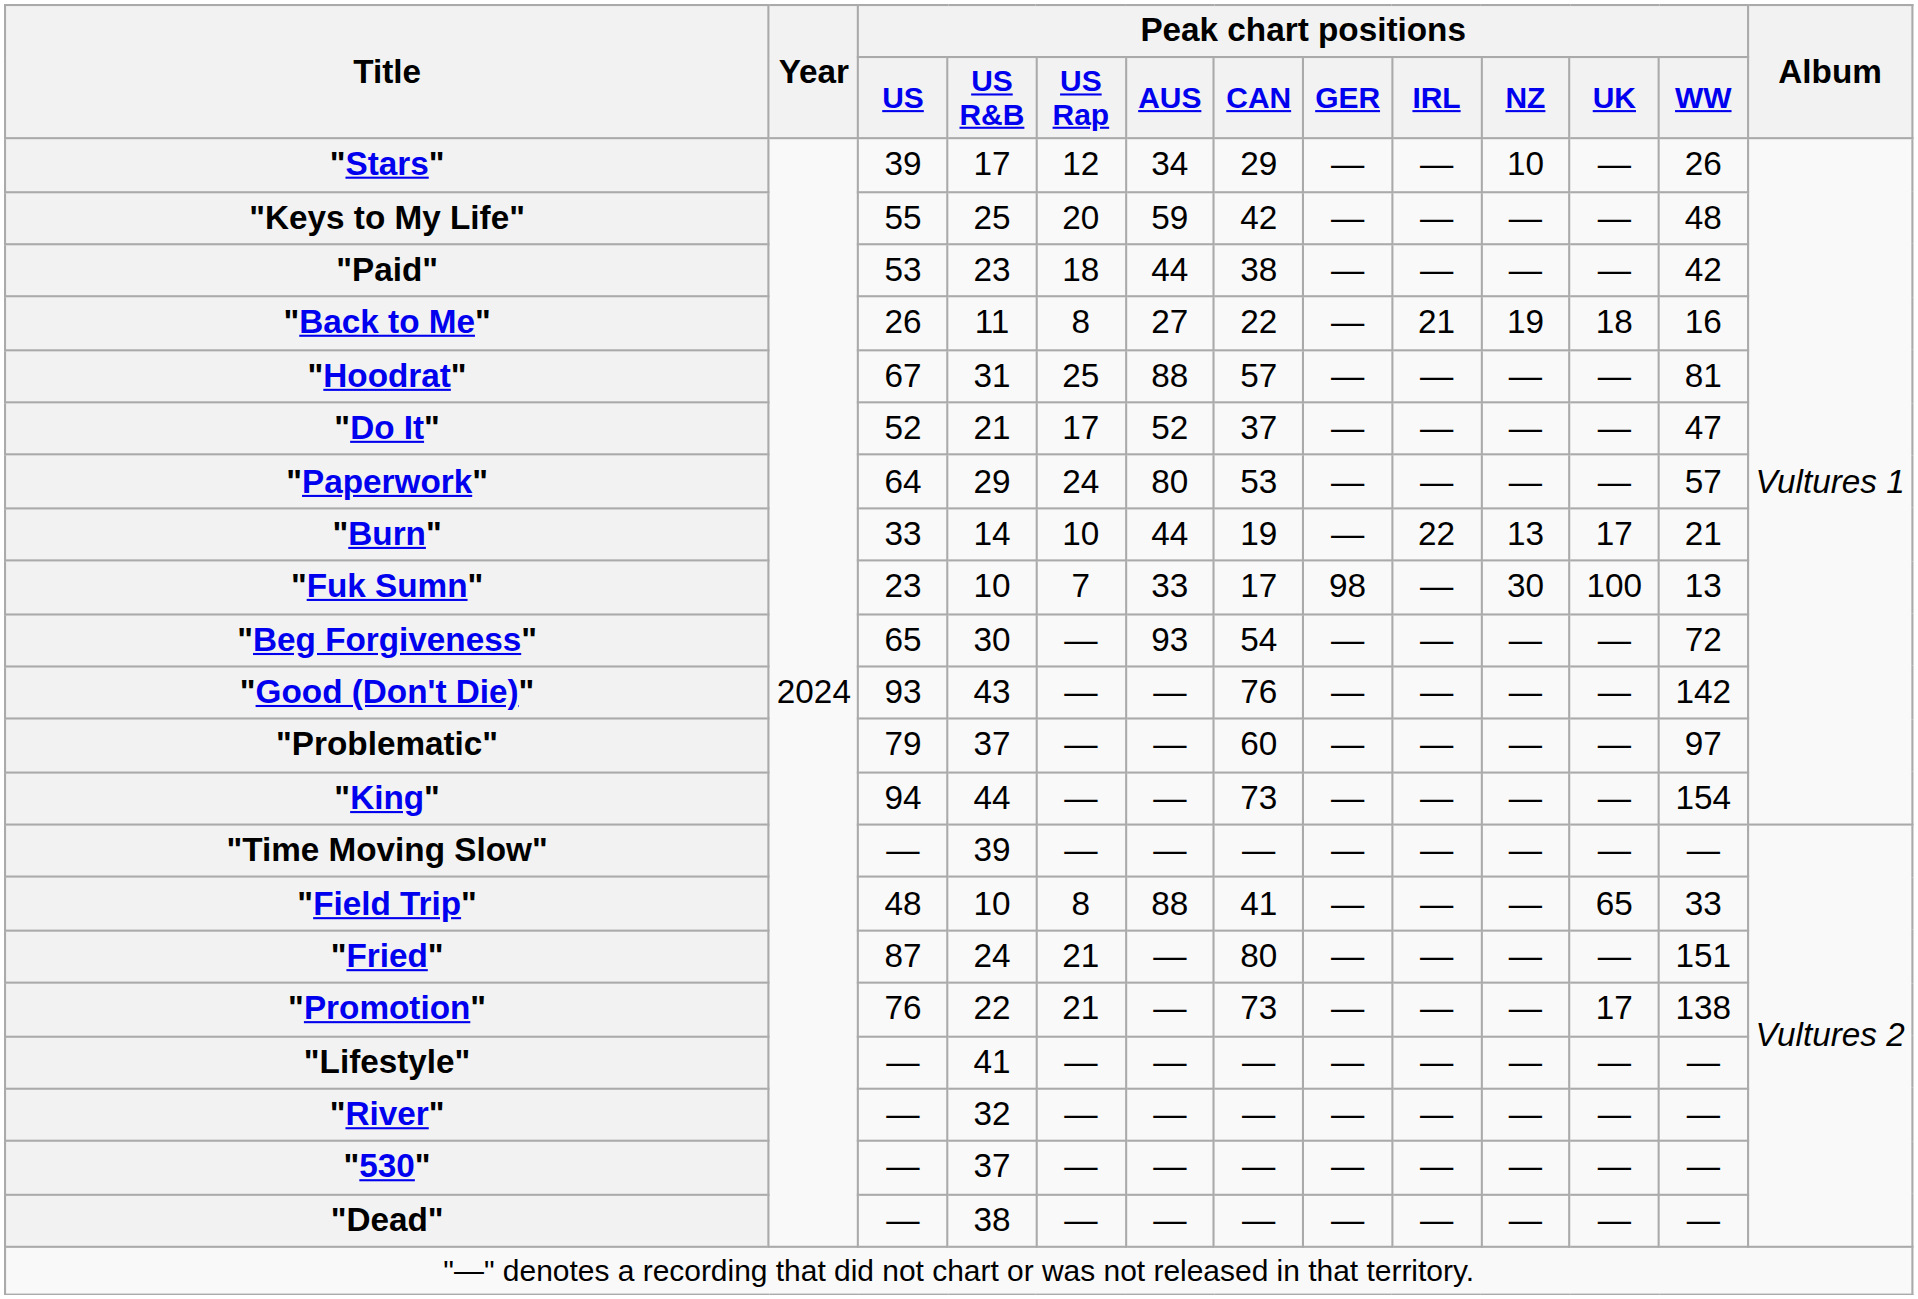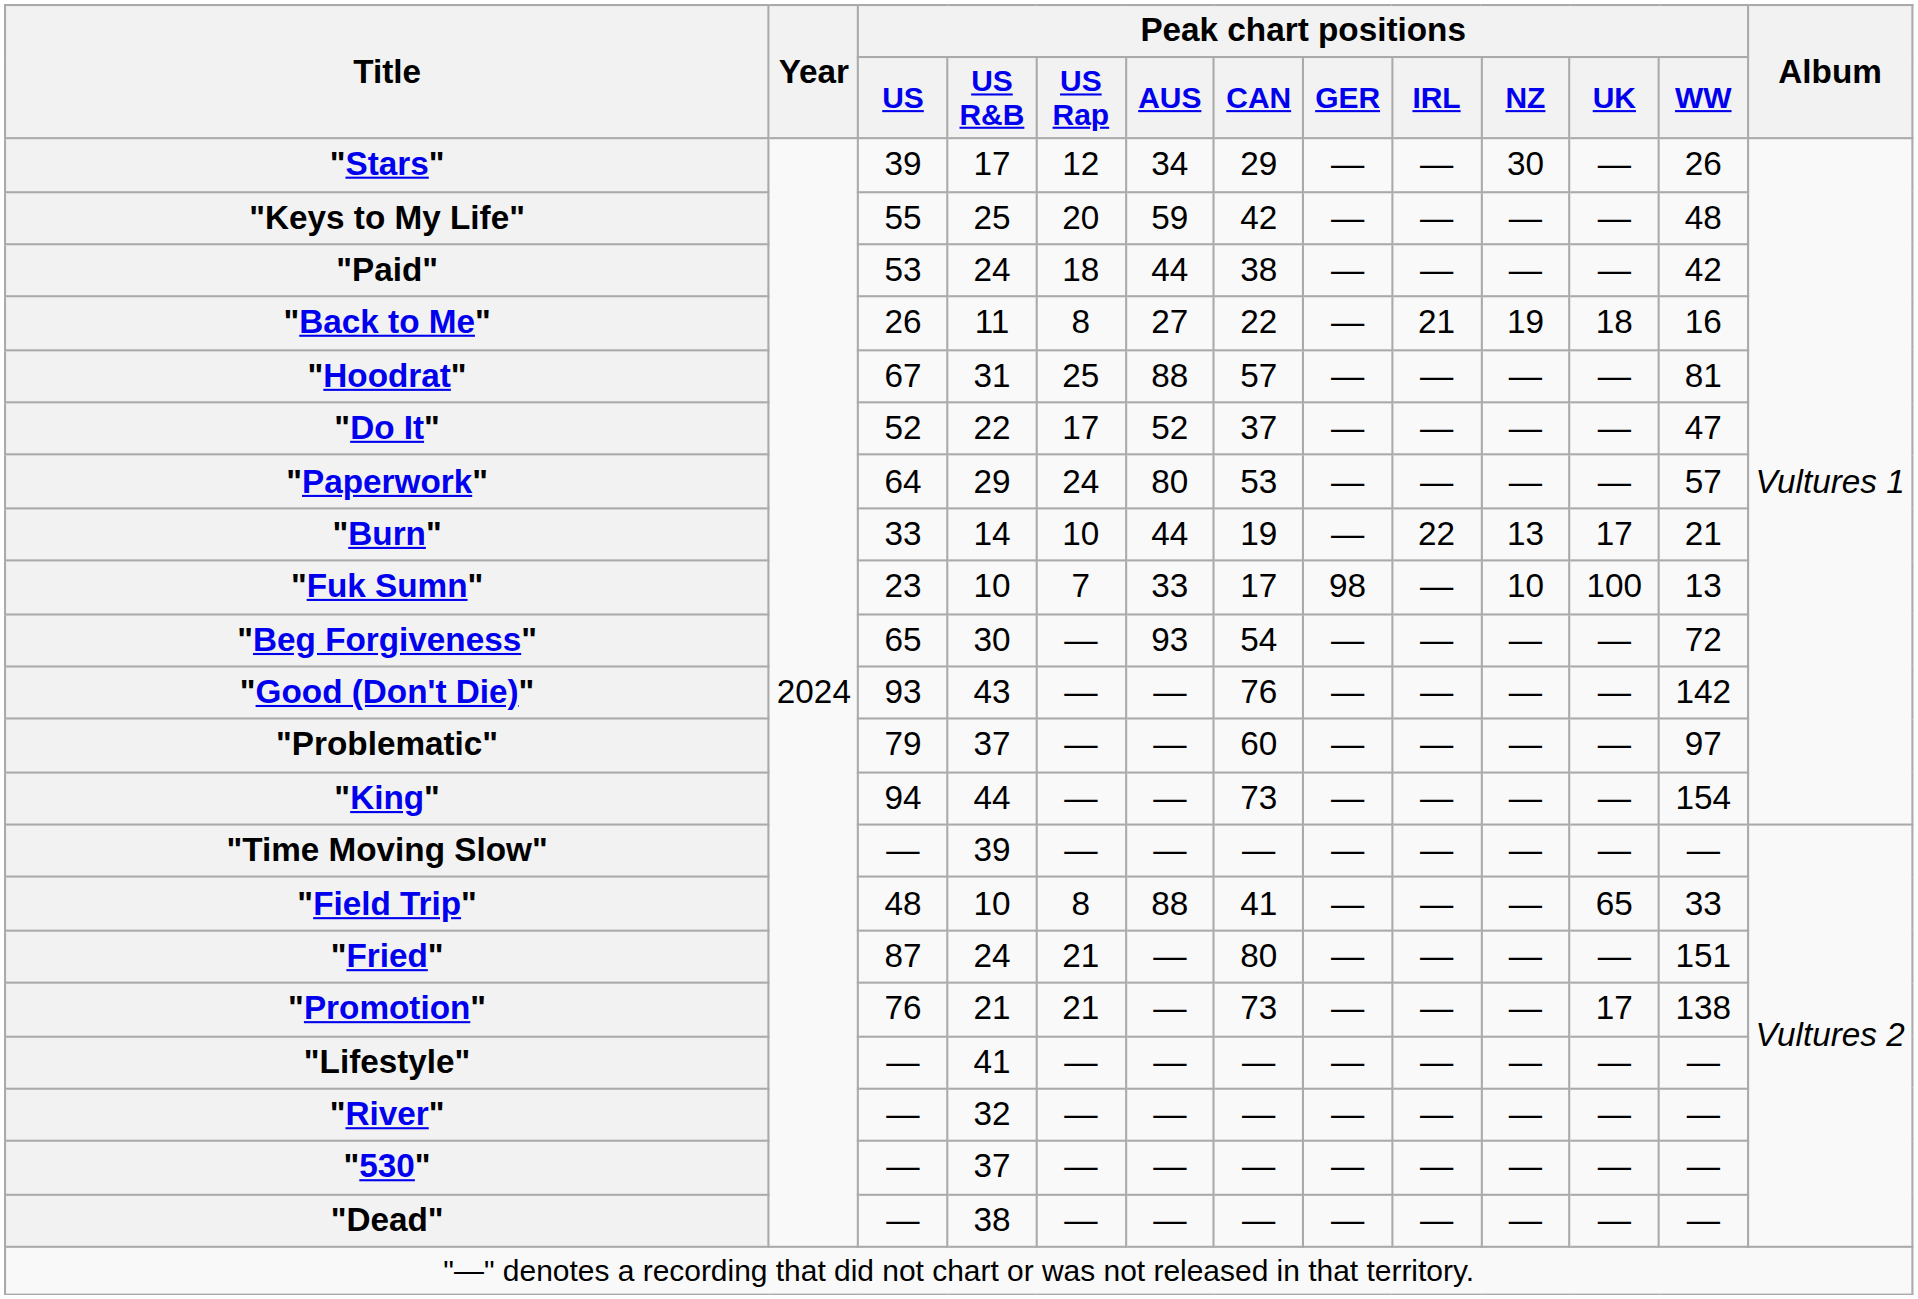"Stars" | Peak chart positions / NZ: 10 -> 30
"Paid" | Peak chart positions / US R&B: 23 -> 24
"Do It" | Peak chart positions / US R&B: 21 -> 22
"Fuk Sumn" | Peak chart positions / NZ: 30 -> 10
"Promotion" | Peak chart positions / US R&B: 22 -> 21
